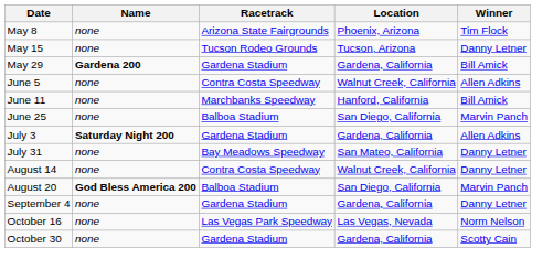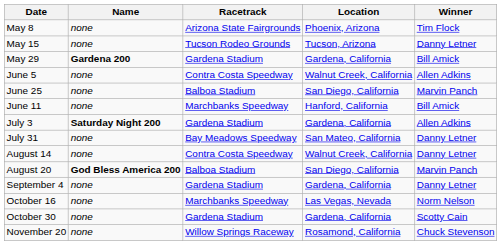rows swapped: June 11 <-> June 25
October 16 | Racetrack: Las Vegas Park Speedway -> Marchbanks Speedway
+ row: November 20 | none | Willow Springs Raceway | Rosamond, California | Chuck Stevenson
